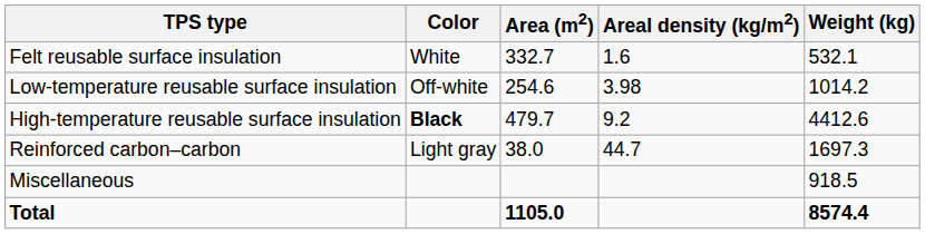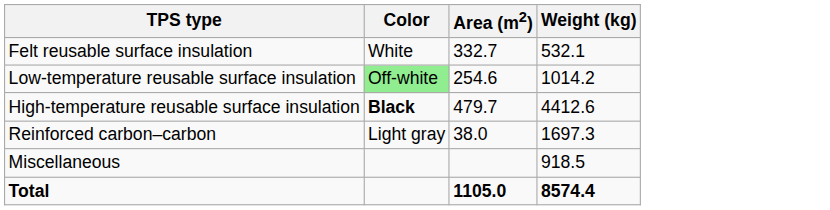- column: Areal density (kg/m2) | 1.6 | 3.98 | 9.2 | 44.7
Low-temperature reusable surface insulation | Color: no background -> lightgreen background
